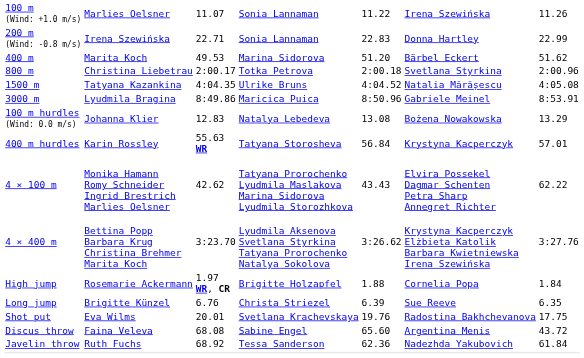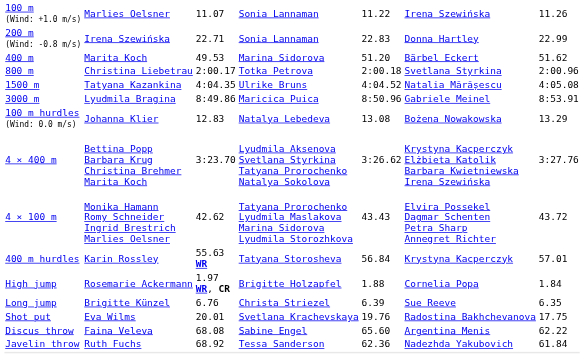rows swapped: 400 m hurdles <-> 4 × 400 m
4 × 100 m | column 7: 62.22 -> 43.72
Discus throw | column 7: 43.72 -> 62.22
